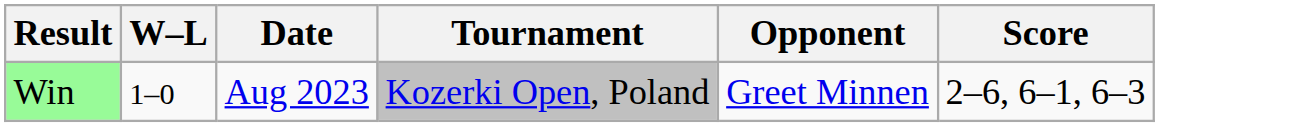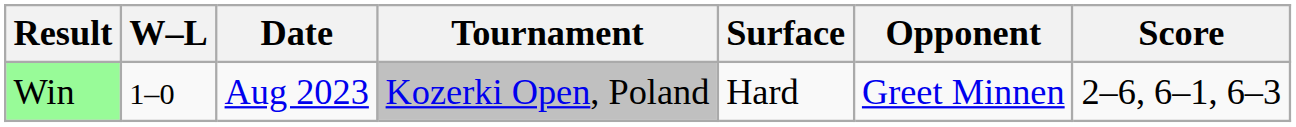+ column: Surface | Hard
